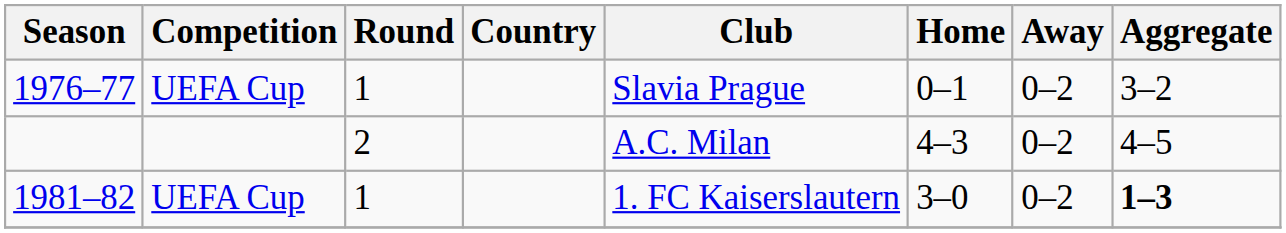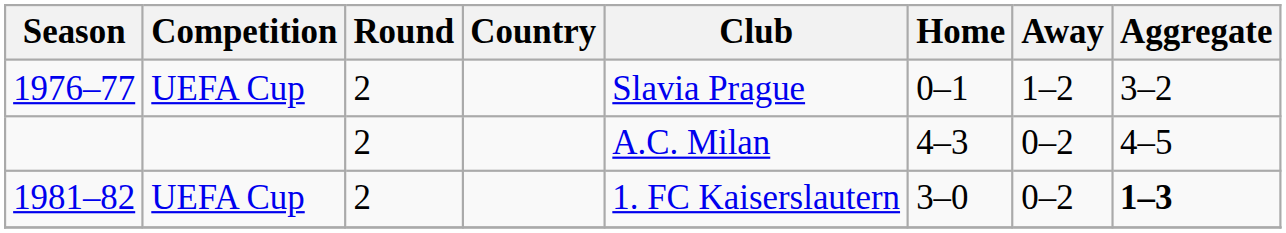1976–77 | Round: 1 -> 2
1976–77 | Away: 0–2 -> 1–2
1981–82 | Round: 1 -> 2
